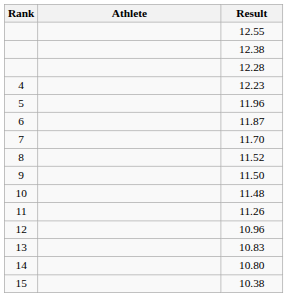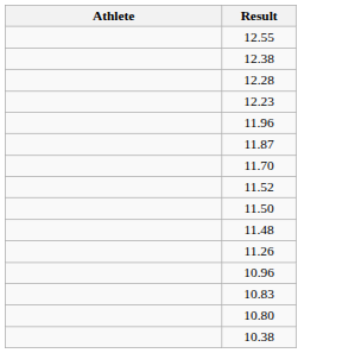- column: Rank | 4 | 5 | 6 | 7 | 8 | 9 | 10 | 11 | 12 | 13 | 14 | 15
